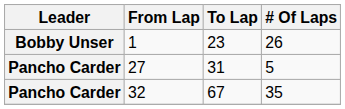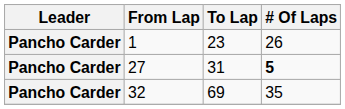1 | Leader: Bobby Unser -> Pancho Carder
27 | # Of Laps: normal -> bold
32 | To Lap: 67 -> 69
